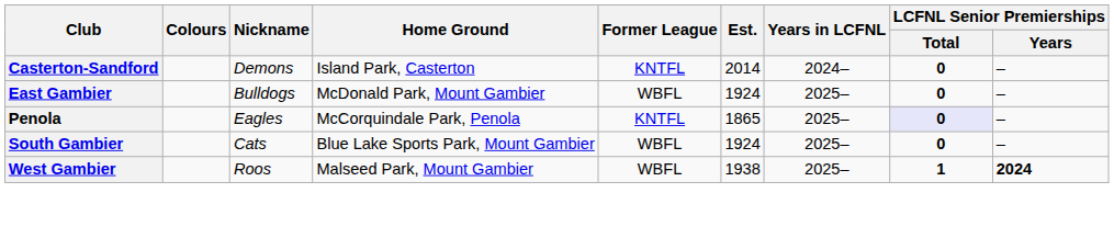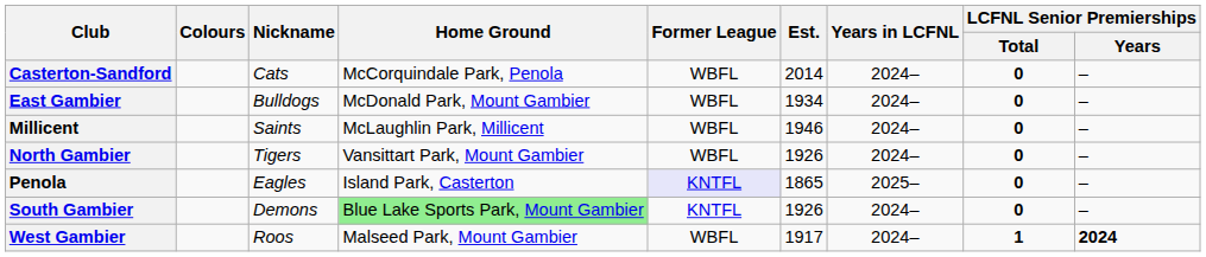Casterton-Sandford | Nickname: Demons -> Cats
Casterton-Sandford | Home Ground: Island Park, Casterton -> McCorquindale Park, Penola
Casterton-Sandford | Former League: KNTFL -> WBFL
East Gambier | Est.: 1924 -> 1934
East Gambier | Years in LCFNL: 2025– -> 2024–
+ row: Millicent | Saints | McLaughlin Park, Millicent | WBFL | 1946 | 2024– | 0 | –
+ row: North Gambier | Tigers | Vansittart Park, Mount Gambier | WBFL | 1926 | 2024– | 0 | –
Penola | Home Ground: McCorquindale Park, Penola -> Island Park, Casterton
Penola | Former League: no background -> lavender background
Penola | LCFNL Senior Premierships / Total: lavender background -> no background
South Gambier | Nickname: Cats -> Demons
South Gambier | Home Ground: no background -> lightgreen background
South Gambier | Former League: WBFL -> KNTFL
South Gambier | Est.: 1924 -> 1926
South Gambier | Years in LCFNL: 2025– -> 2024–
West Gambier | Est.: 1938 -> 1917
West Gambier | Years in LCFNL: 2025– -> 2024–
